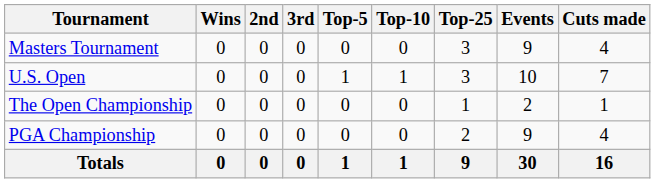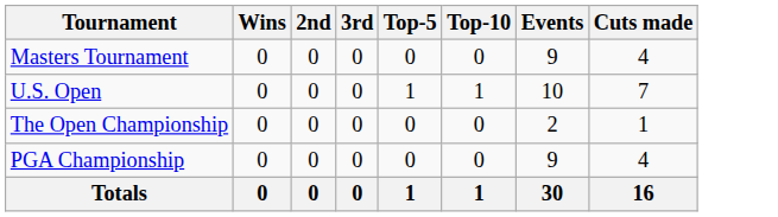- column: Top-25 | 3 | 3 | 1 | 2 | 9
